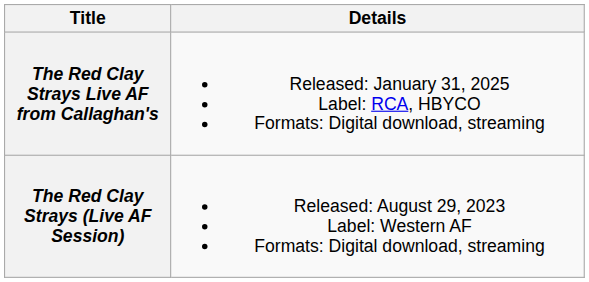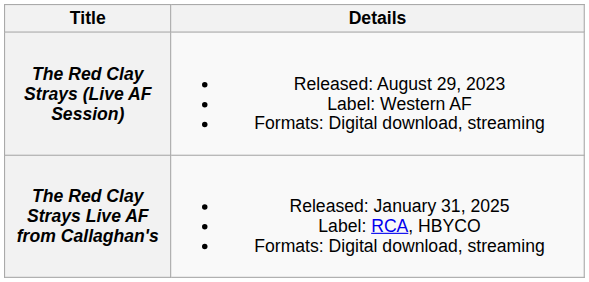rows swapped: The Red Clay Strays (Live AF Session) <-> The Red Clay Strays Live AF from Callaghan's
